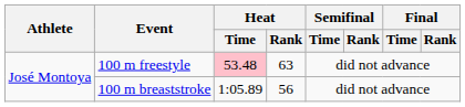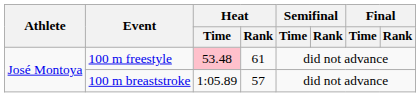100 m freestyle | Heat / Rank: 63 -> 61
100 m breaststroke | Heat / Rank: 56 -> 57
